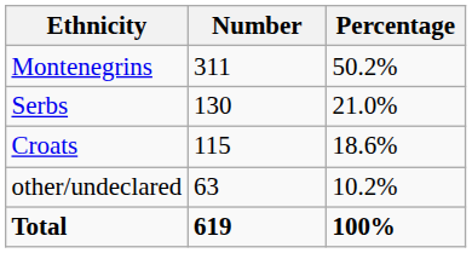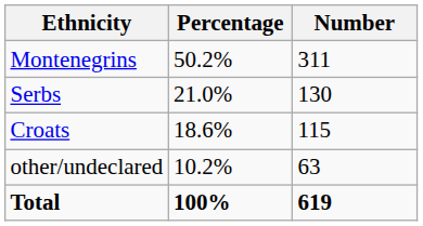columns swapped: Number <-> Percentage
